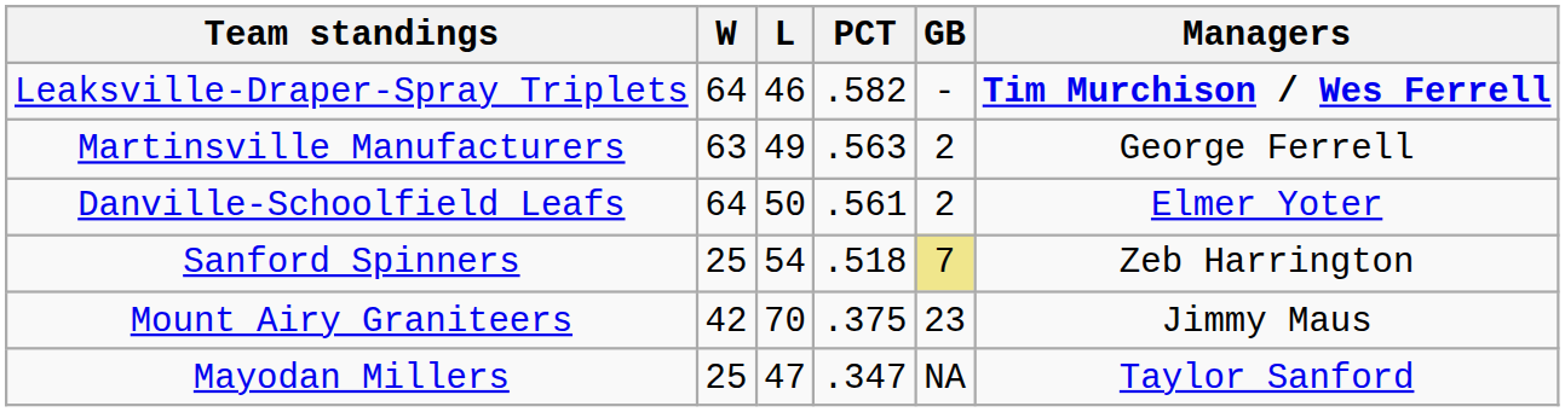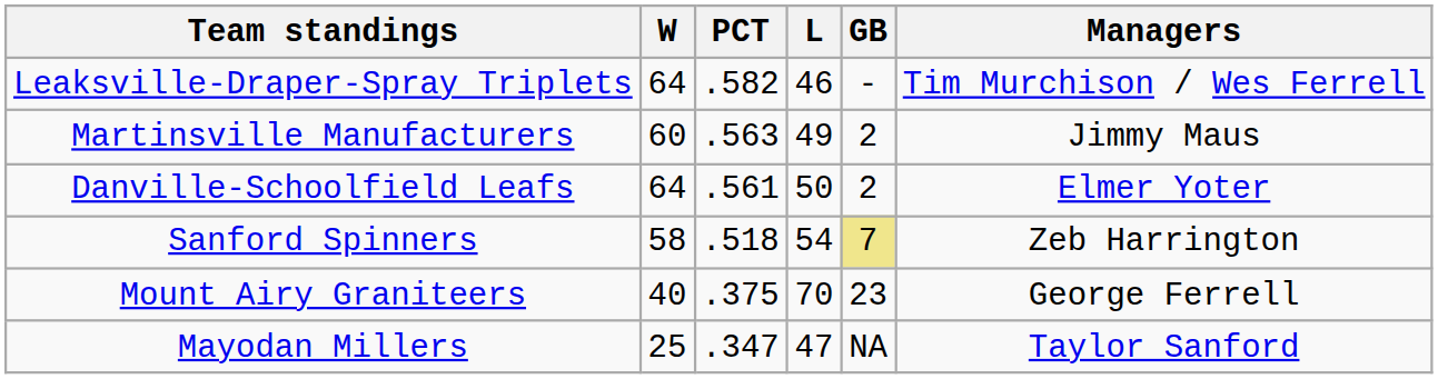columns swapped: L <-> PCT
Leaksville-Draper-Spray Triplets | Managers: bold -> normal
Martinsville Manufacturers | W: 63 -> 60
Martinsville Manufacturers | Managers: George Ferrell -> Jimmy Maus
Sanford Spinners | W: 25 -> 58
Mount Airy Graniteers | W: 42 -> 40
Mount Airy Graniteers | Managers: Jimmy Maus -> George Ferrell
